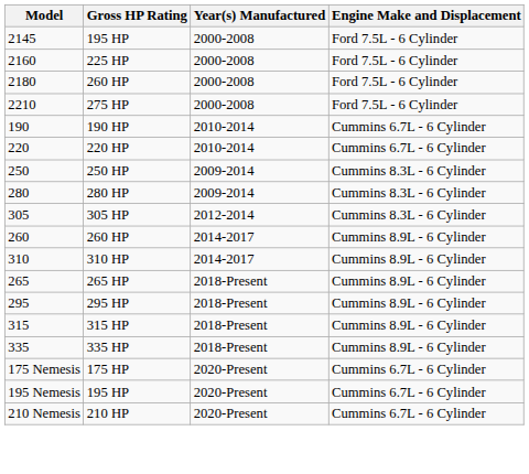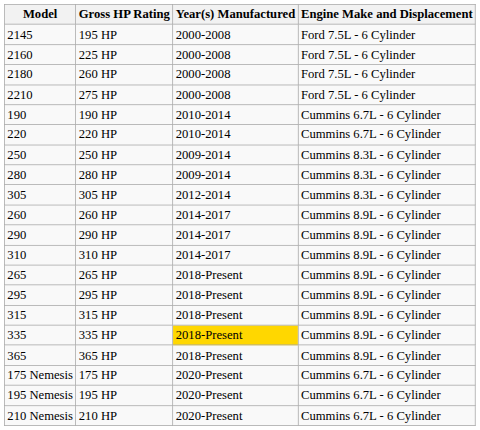+ row: 290 | 290 HP | 2014-2017 | Cummins 8.9L - 6 Cylinder
335 HP | Year(s) Manufactured: no background -> gold background
+ row: 365 | 365 HP | 2018-Present | Cummins 8.9L - 6 Cylinder
